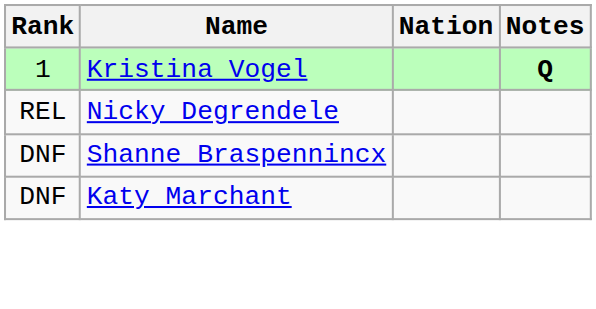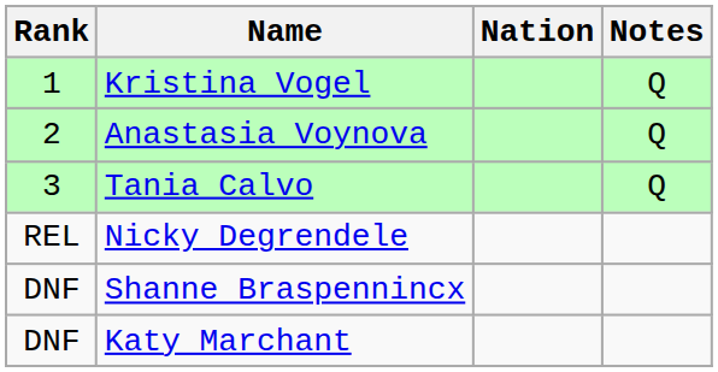Kristina Vogel | Notes: bold -> normal
+ row: 2 | Anastasia Voynova | Q
+ row: 3 | Tania Calvo | Q
